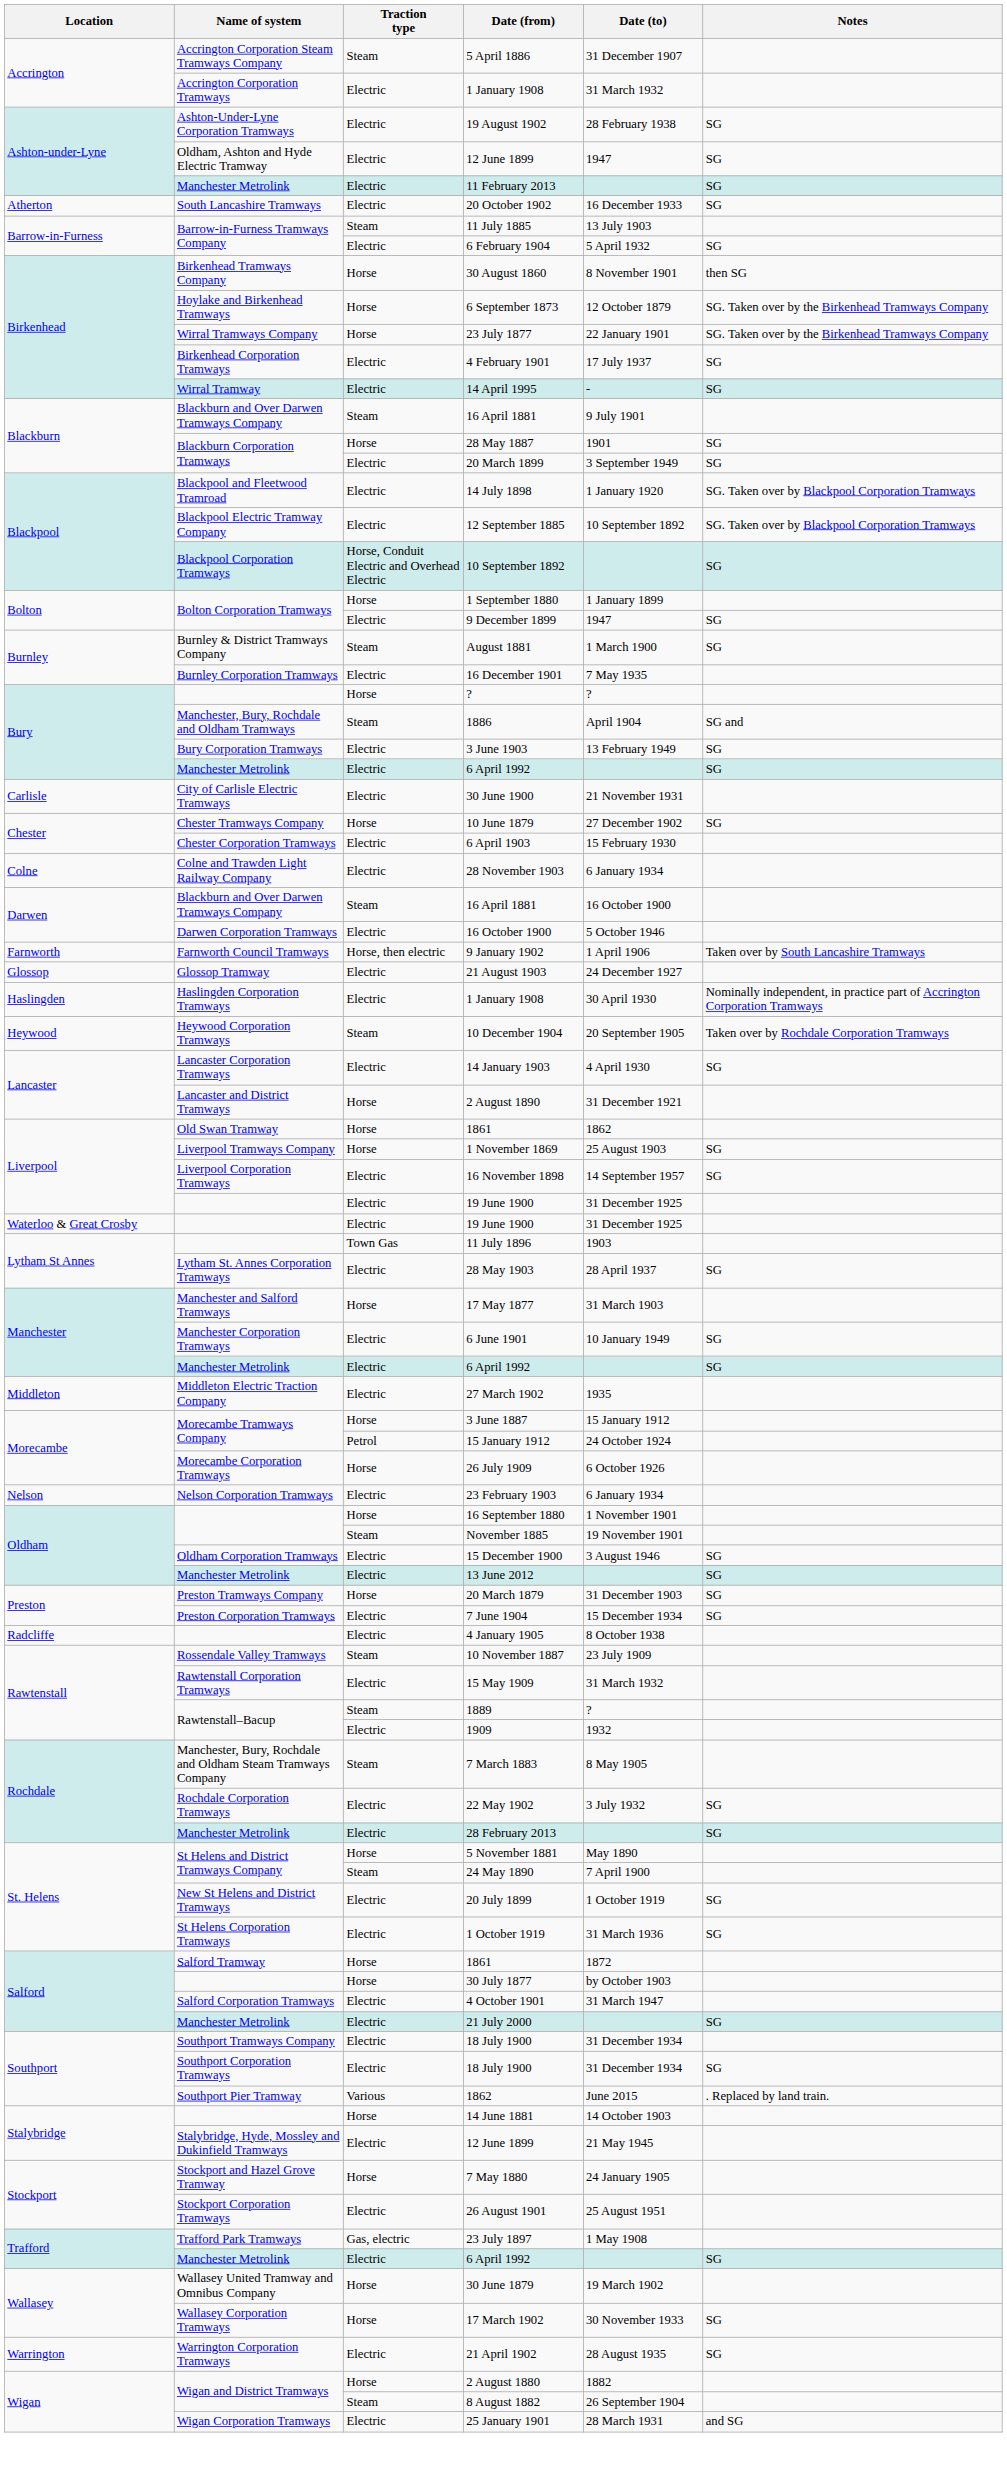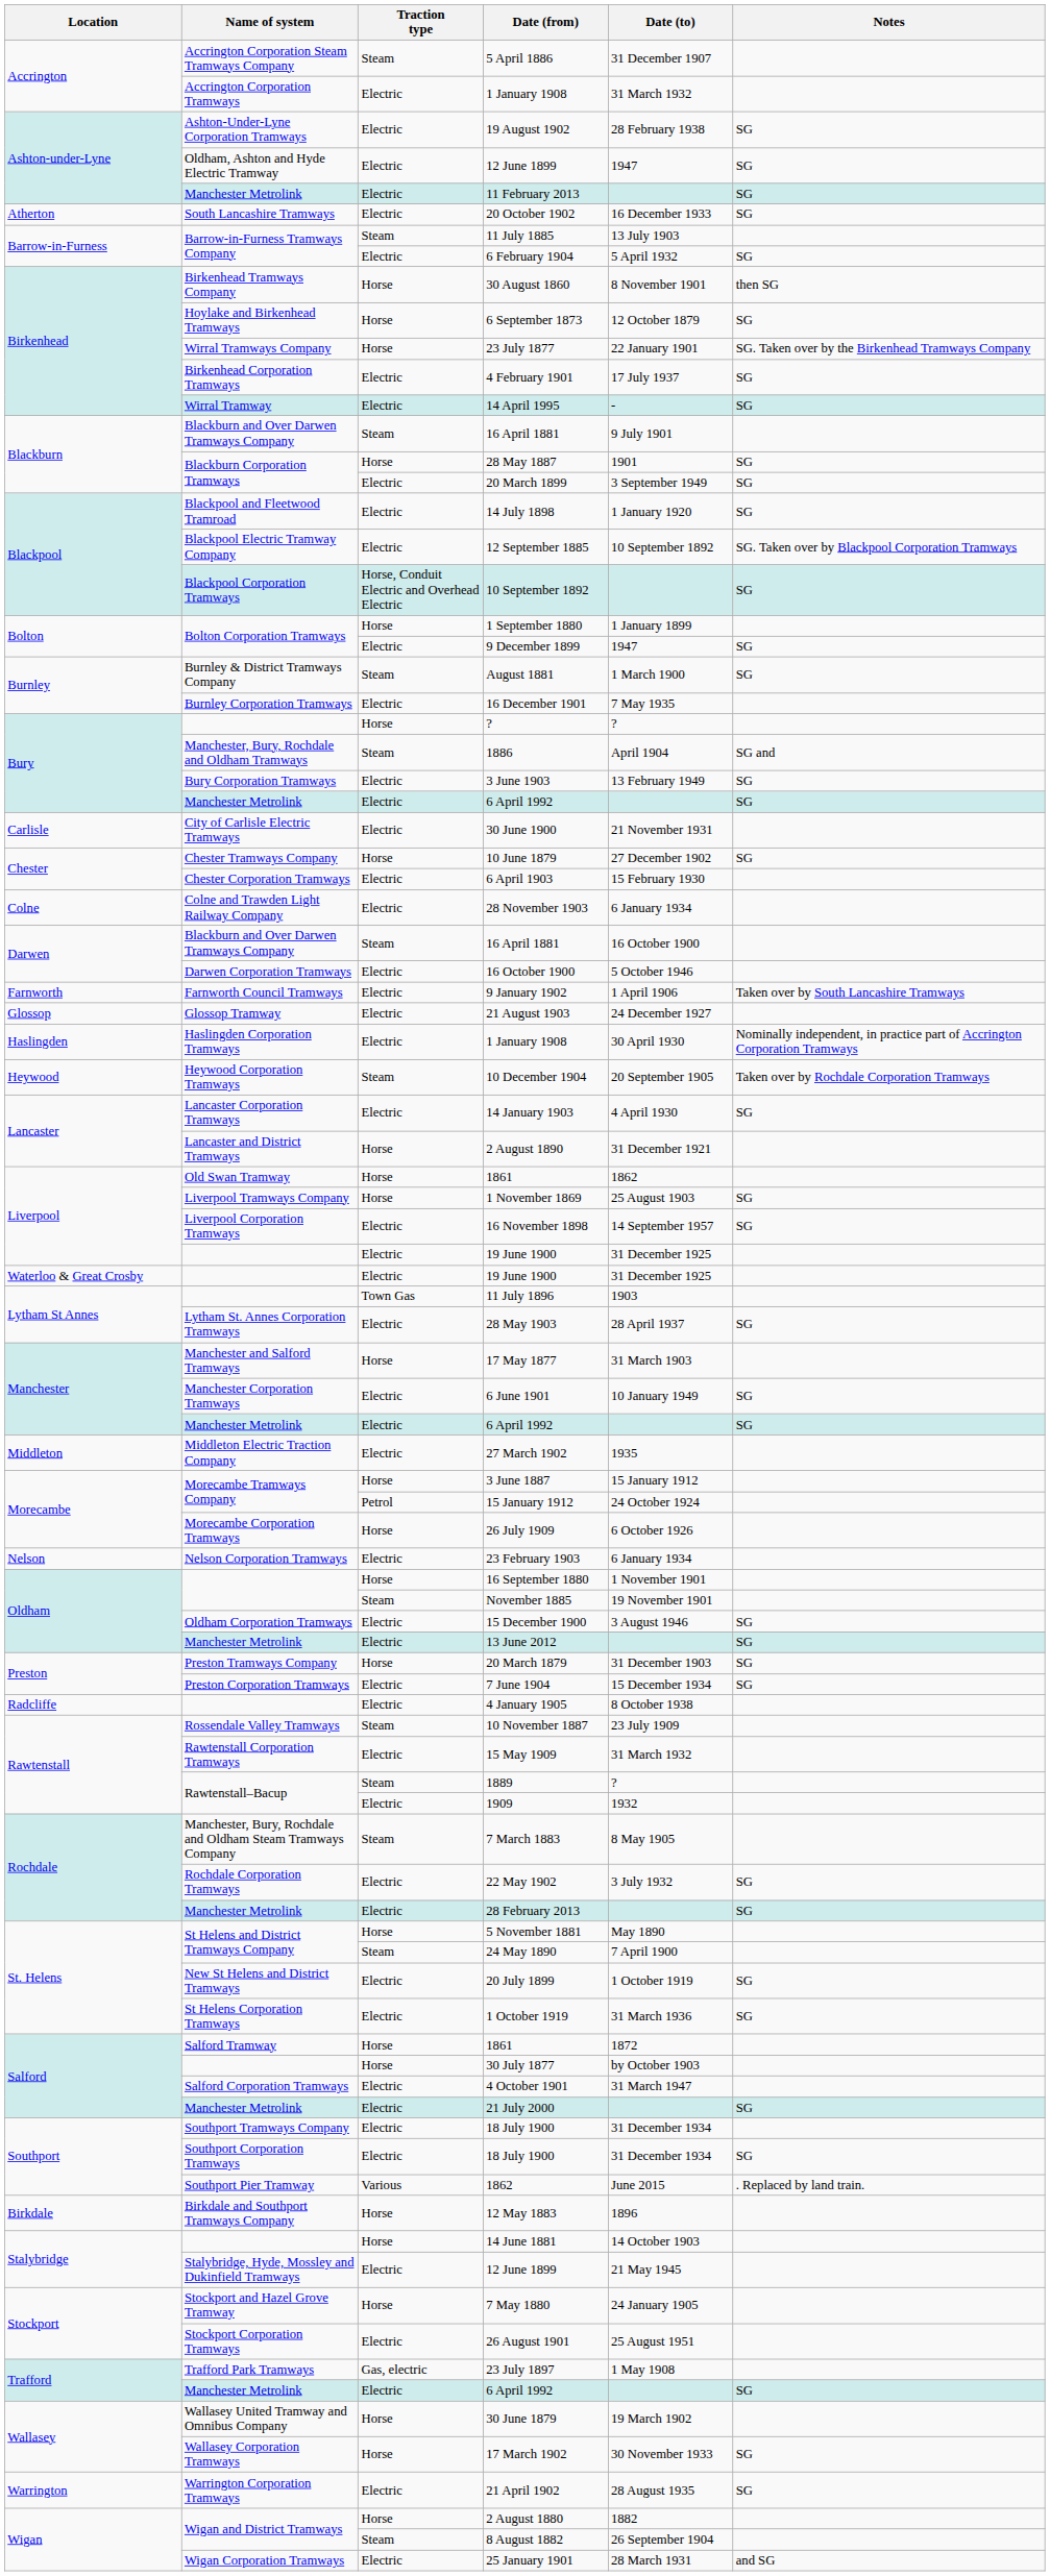6 September 1873 | Notes: SG. Taken over by the Birkenhead Tramways Company -> SG
14 July 1898 | Notes: SG. Taken over by Blackpool Corporation Tramways -> SG
9 January 1902 | Traction type: Horse, then electric -> Electric
+ row: Birkdale | Birkdale and Southport Tramways Company | Horse | 12 May 1883 | 1896
